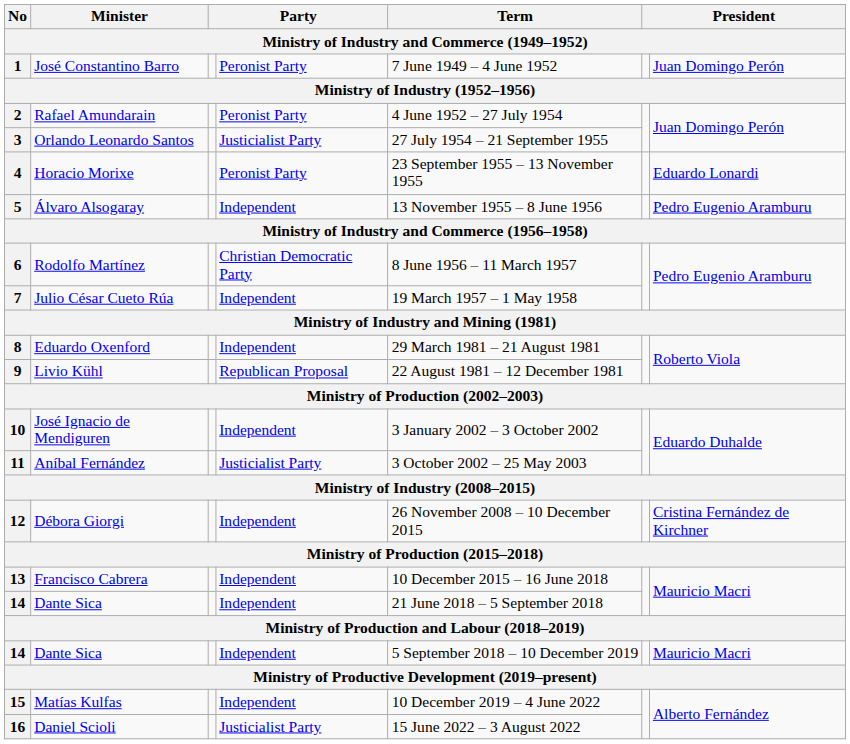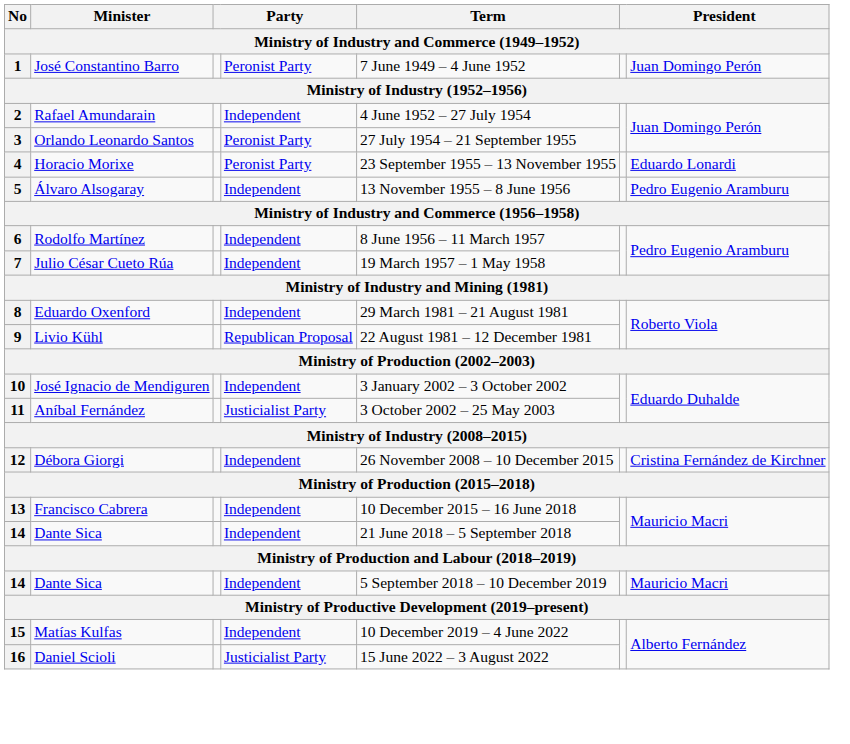2 | column 4: Peronist Party -> Independent
3 | column 4: Justicialist Party -> Peronist Party
6 | column 4: Christian Democratic Party -> Independent
